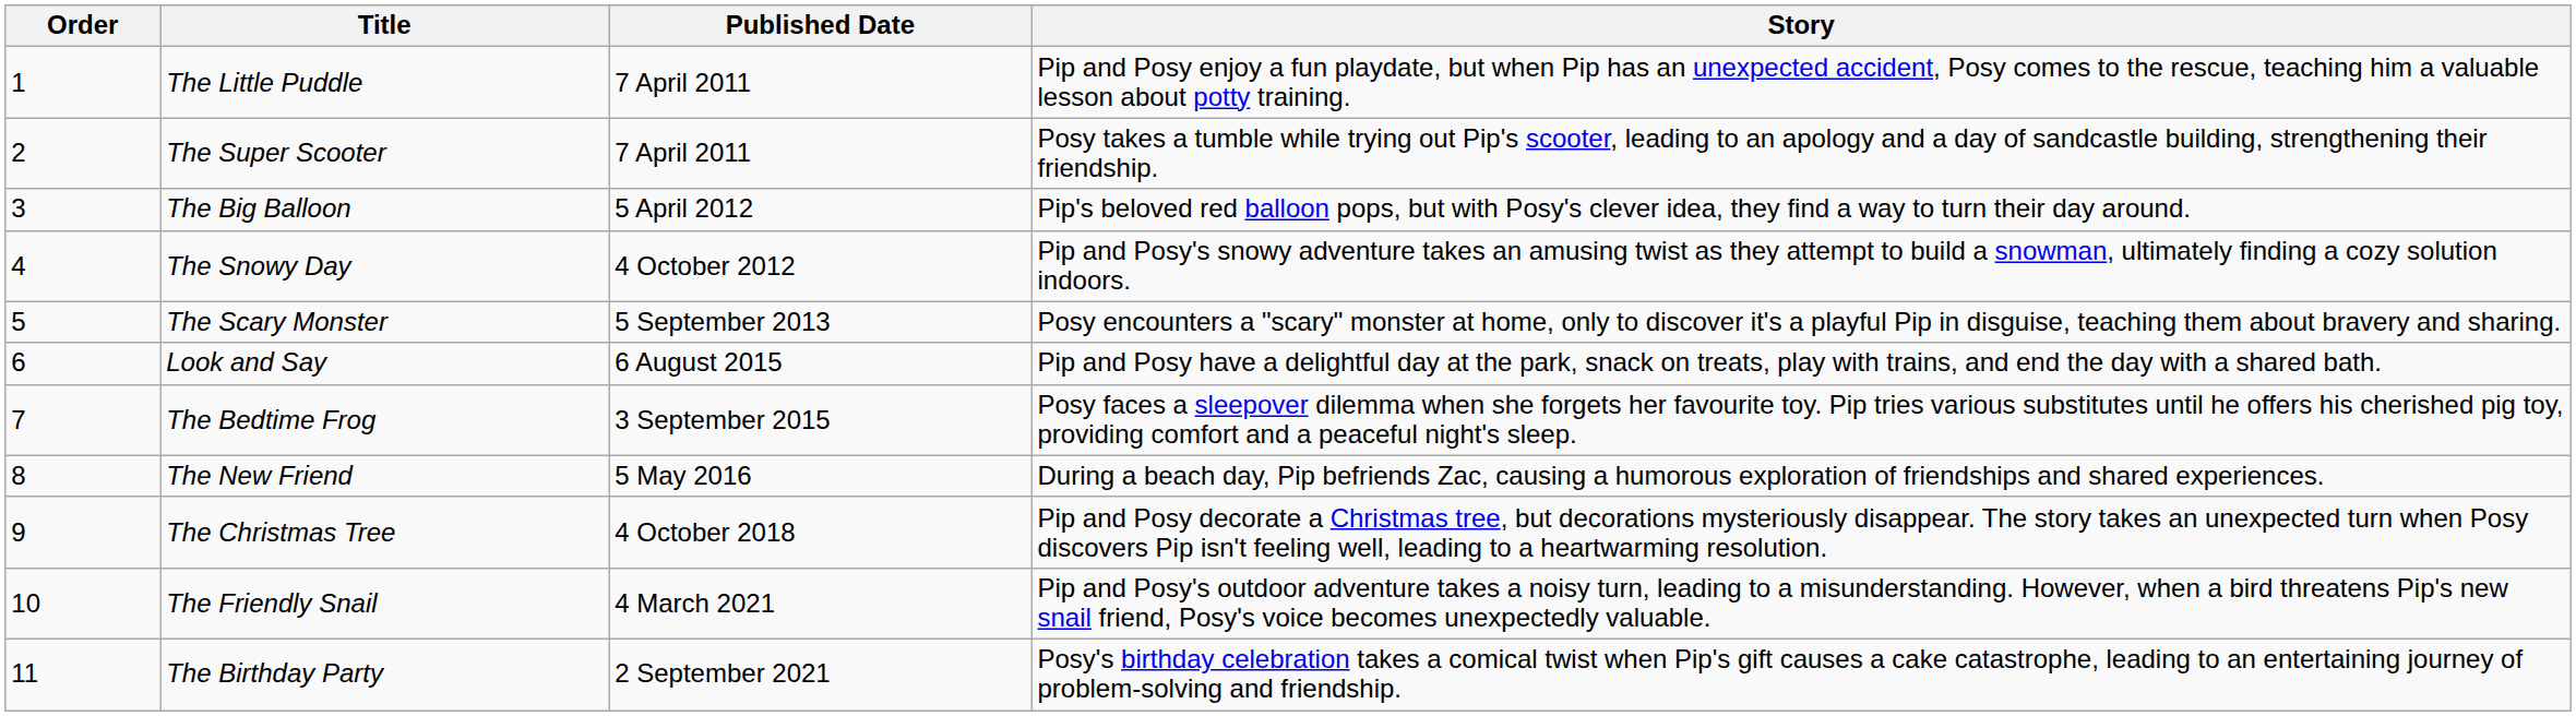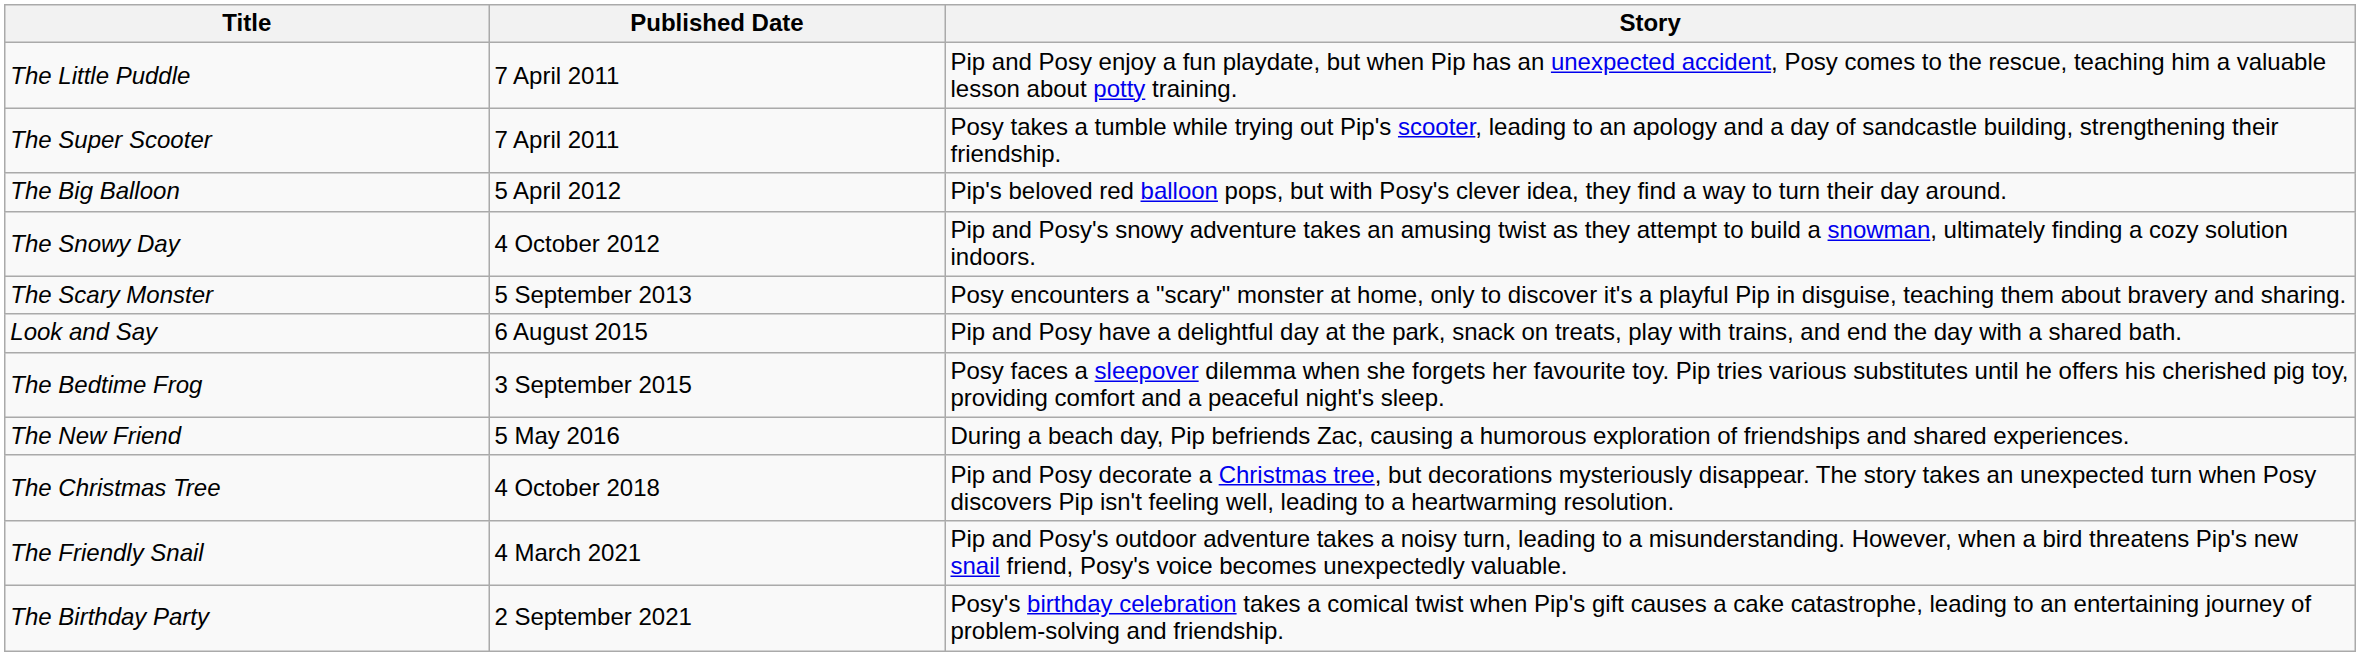- column: Order | 1 | 2 | 3 | 4 | 5 | 6 | 7 | 8 | 9 | 10 | 11
